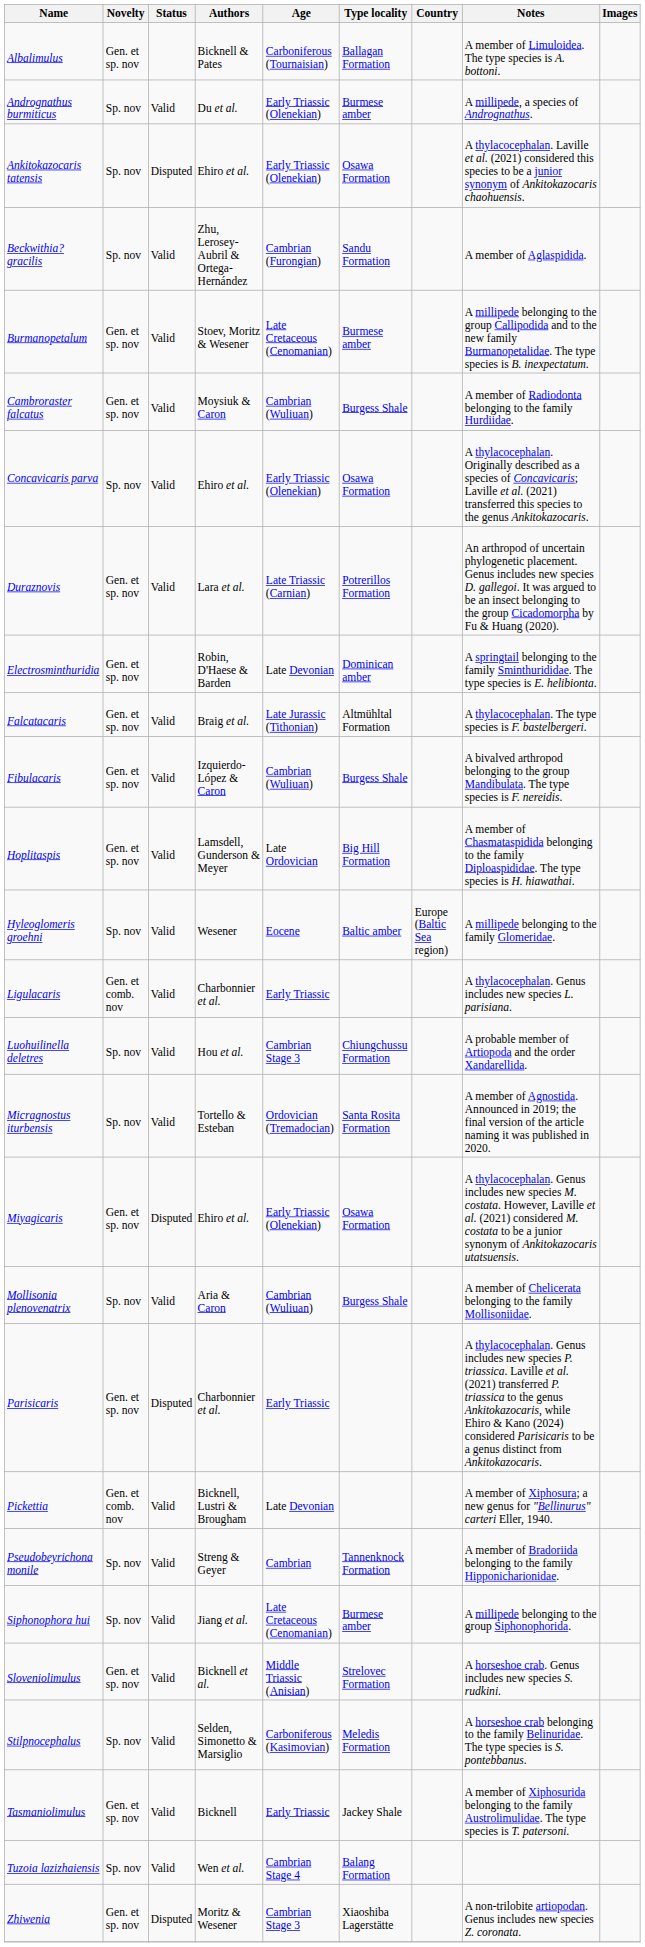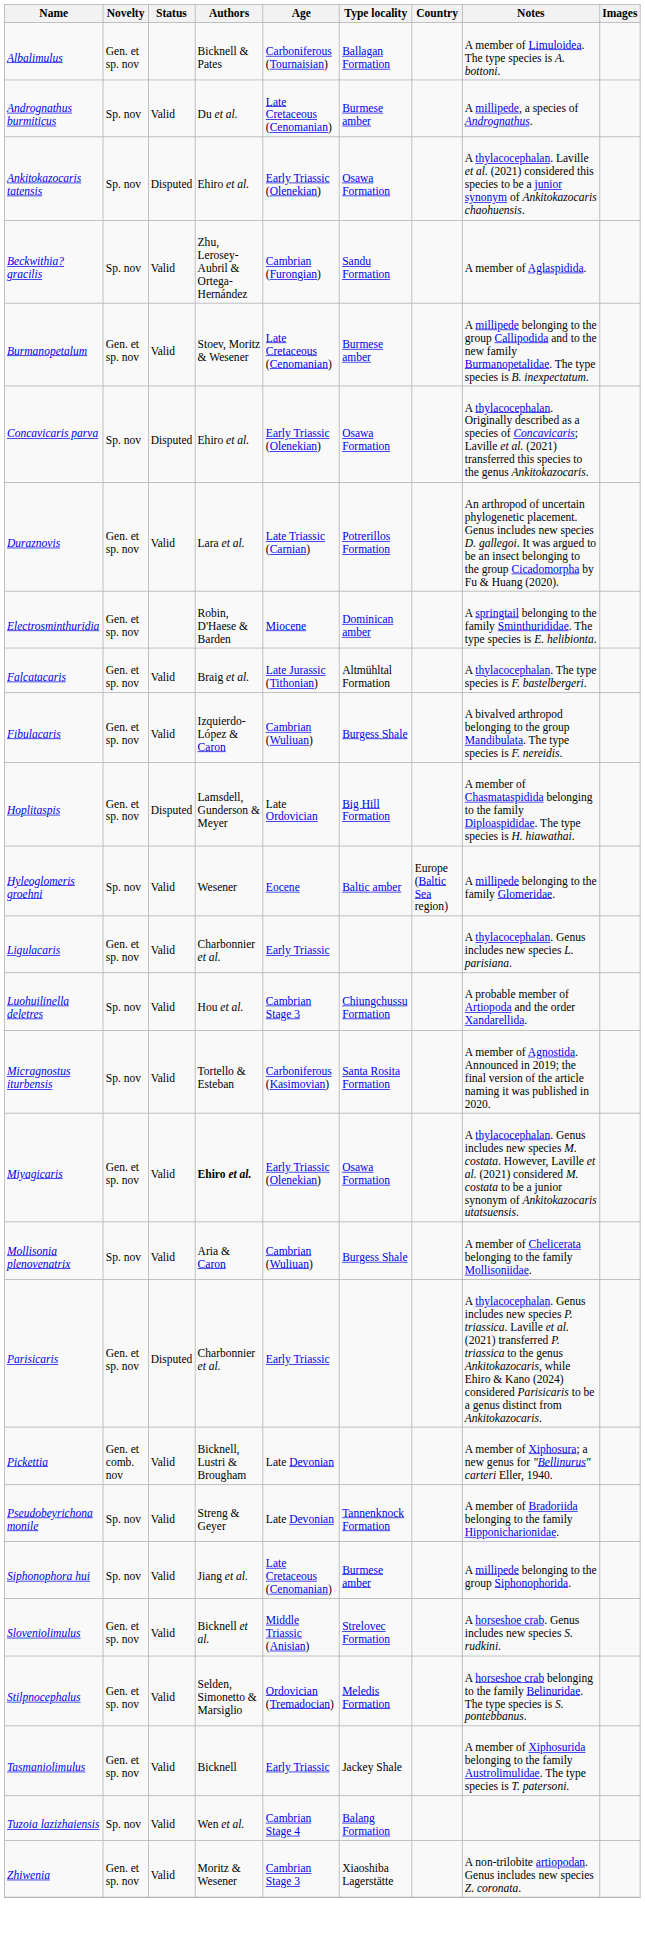Andrognathus burmiticus | Age: Early Triassic (Olenekian) -> Late Cretaceous (Cenomanian)
- row: Cambroraster falcatus | Gen. et sp. nov | Valid | Moysiuk & Caron | Cambrian (Wuliuan) | Burgess Shale | A member of Radiodonta belonging to the family Hurdiidae.
Concavicaris parva | Status: Valid -> Disputed
Electrosminthuridia | Age: Late Devonian -> Miocene
Hoplitaspis | Status: Valid -> Disputed
Ligulacaris | Novelty: Gen. et comb. nov -> Gen. et sp. nov
Micragnostus iturbensis | Age: Ordovician (Tremadocian) -> Carboniferous (Kasimovian)
Miyagicaris | Status: Disputed -> Valid
Miyagicaris | Authors: normal -> bold
Pseudobeyrichona monile | Age: Cambrian -> Late Devonian
Stilpnocephalus | Novelty: Sp. nov -> Gen. et sp. nov
Stilpnocephalus | Age: Carboniferous (Kasimovian) -> Ordovician (Tremadocian)
Zhiwenia | Status: Disputed -> Valid
